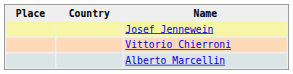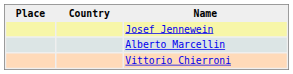rows swapped: Alberto Marcellin <-> Vittorio Chierroni
